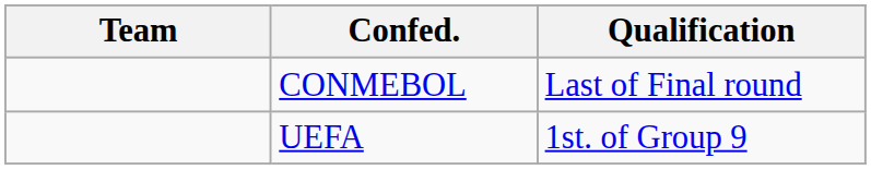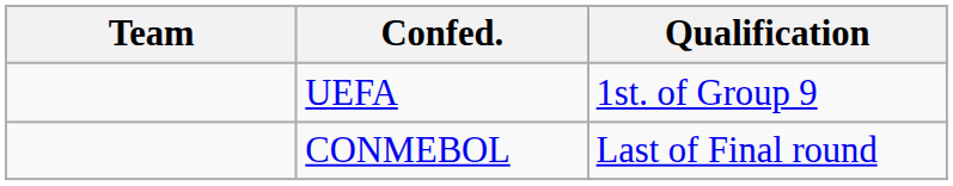rows swapped: UEFA <-> CONMEBOL
